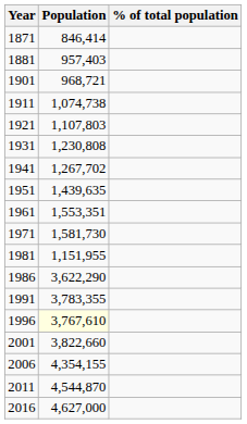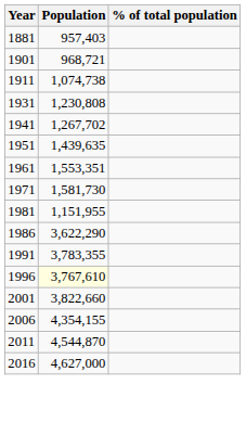- row: 1871 | 846,414
- row: 1921 | 1,107,803
